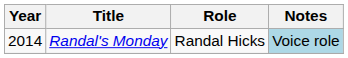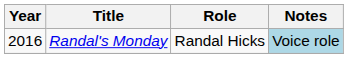Randal's Monday | Year: 2014 -> 2016
